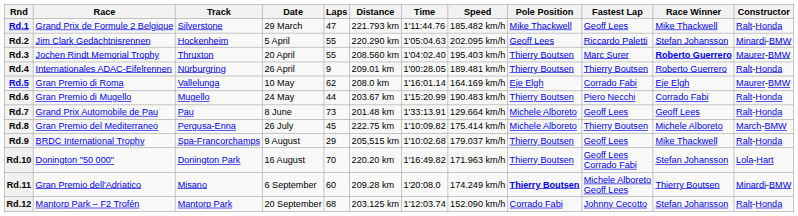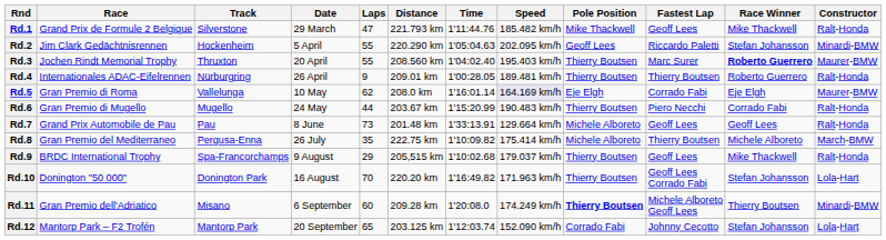Rd.5 | Speed: no background -> lavender background
Rd.8 | Laps: 45 -> 35
Rd.12 | Laps: 68 -> 65
Rd.12 | Constructor: Ralt-Honda -> Lola-Hart
